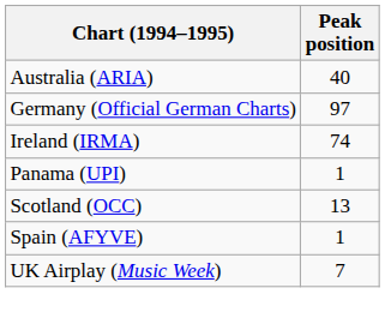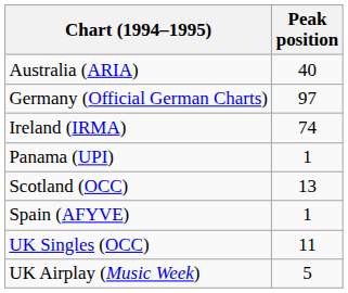+ row: UK Singles (OCC) | 11
UK Airplay (Music Week) | Peak position: 7 -> 5
